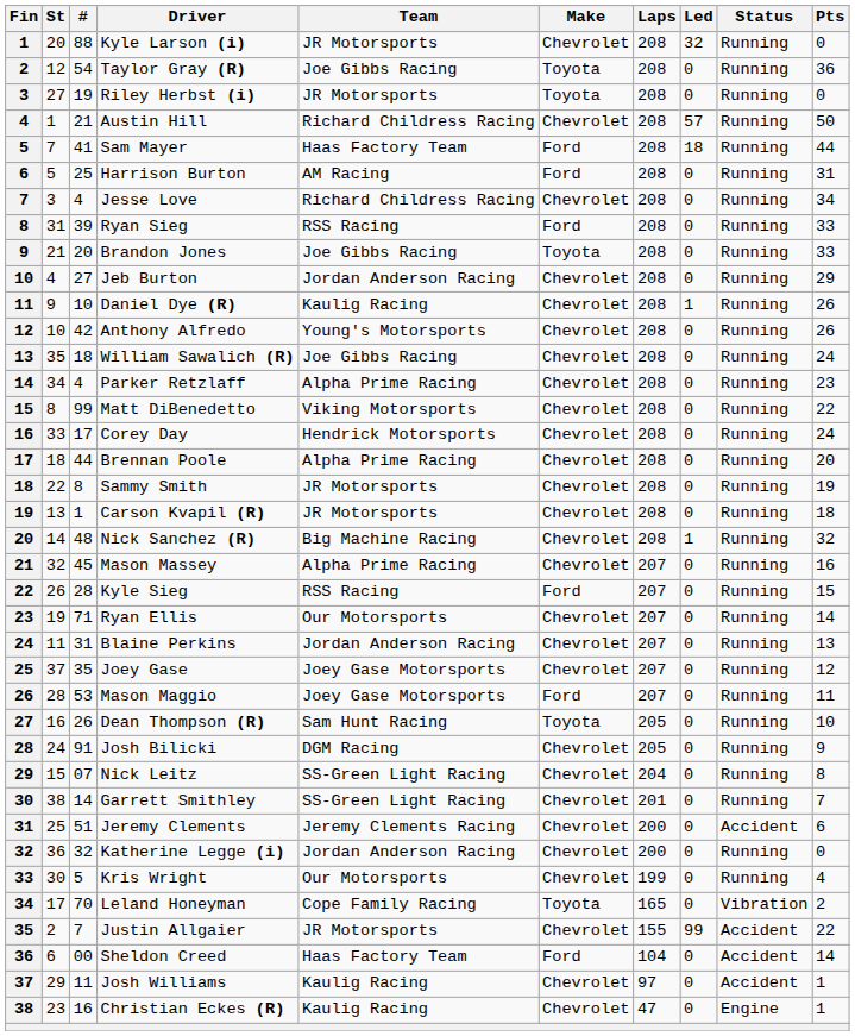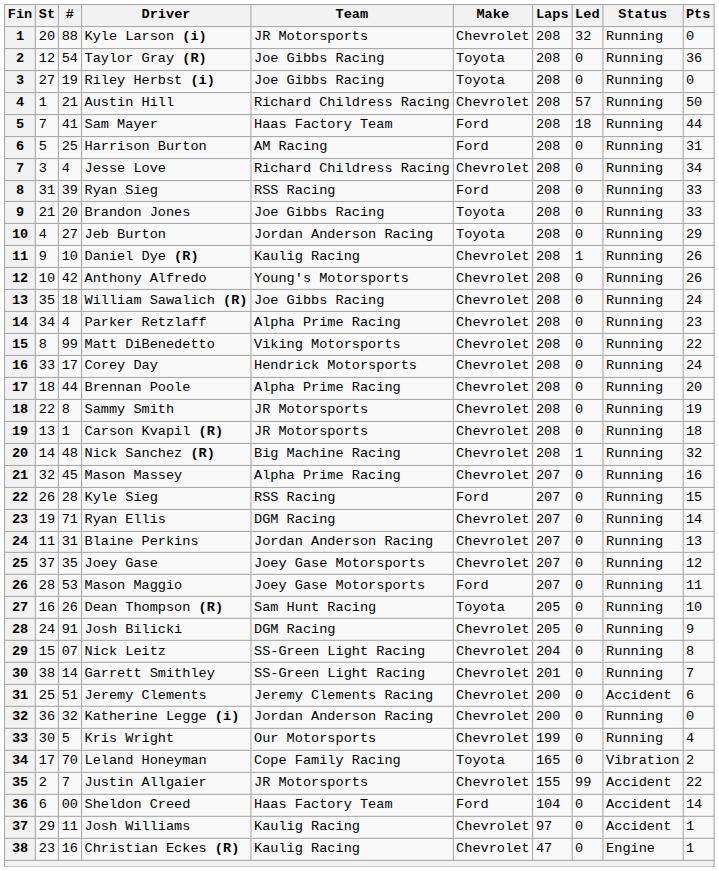Riley Herbst (i) | Team: JR Motorsports -> Joe Gibbs Racing
Jeb Burton | Make: Chevrolet -> Toyota
Ryan Ellis | Team: Our Motorsports -> DGM Racing
